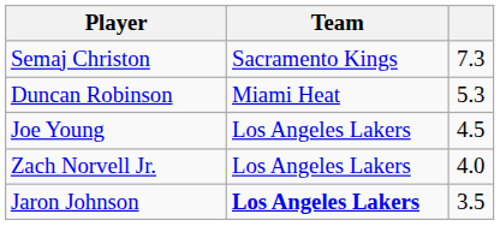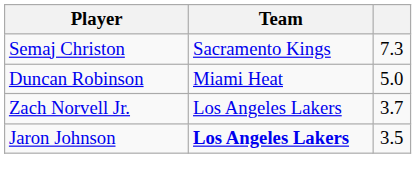Duncan Robinson | column 3: 5.3 -> 5.0
- row: Joe Young | Los Angeles Lakers | 4.5
Zach Norvell Jr. | column 3: 4.0 -> 3.7
